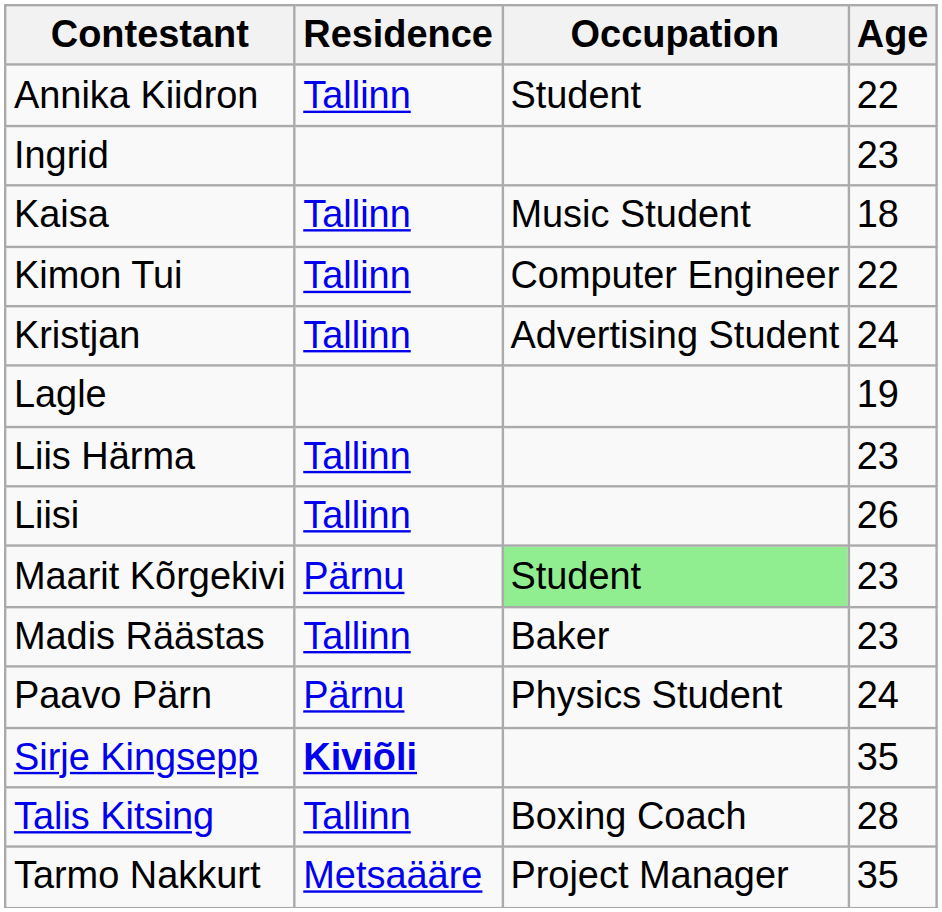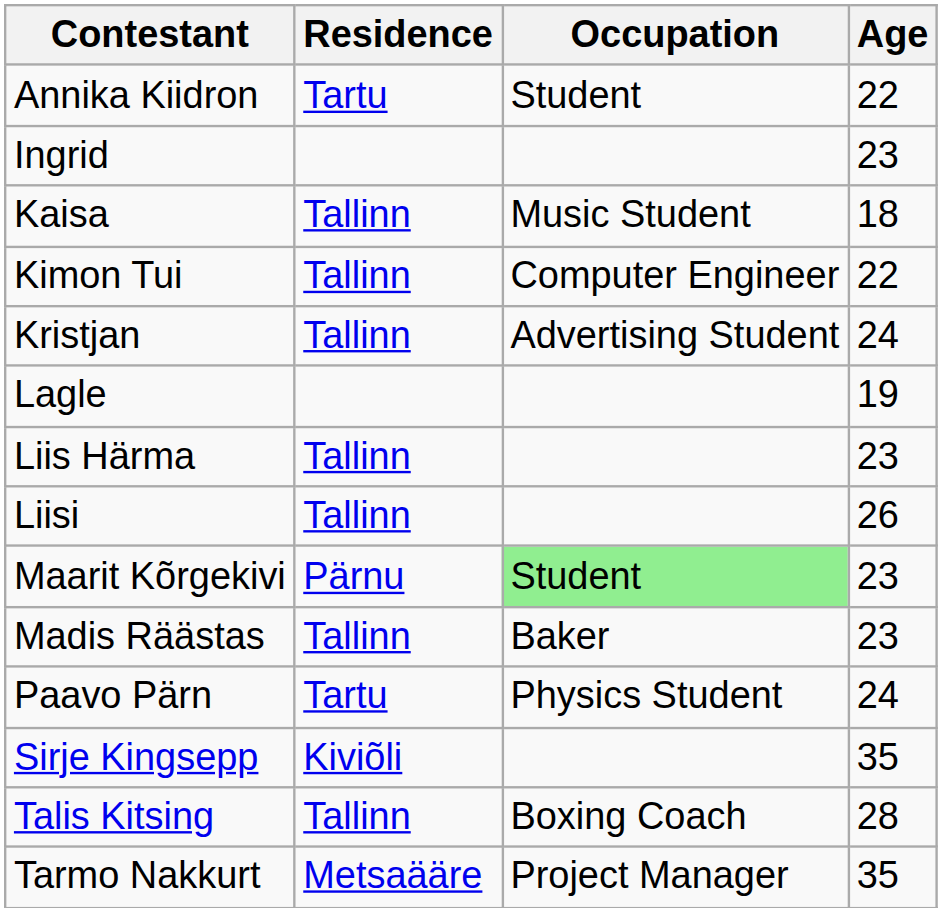Annika Kiidron | Residence: Tallinn -> Tartu
Paavo Pärn | Residence: Pärnu -> Tartu
Sirje Kingsepp | Residence: bold -> normal
